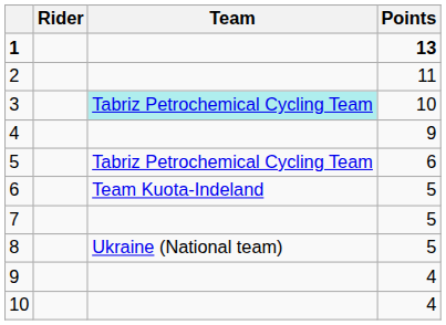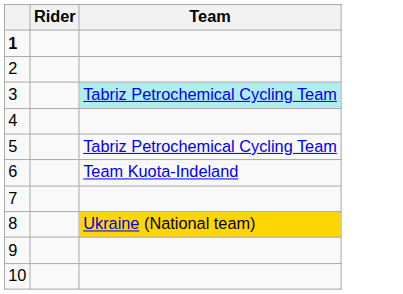- column: Points | 13 | 11 | 10 | 9 | 6 | 5 | 5 | 5 | 4 | 4
8 | Team: no background -> gold background
